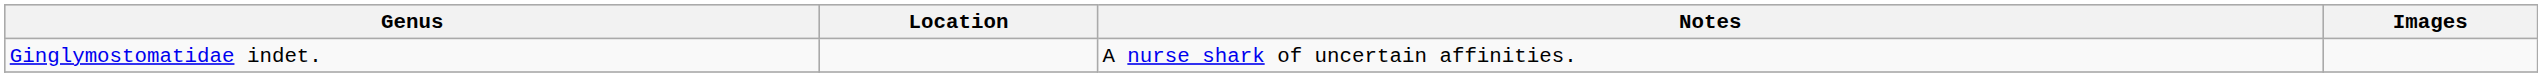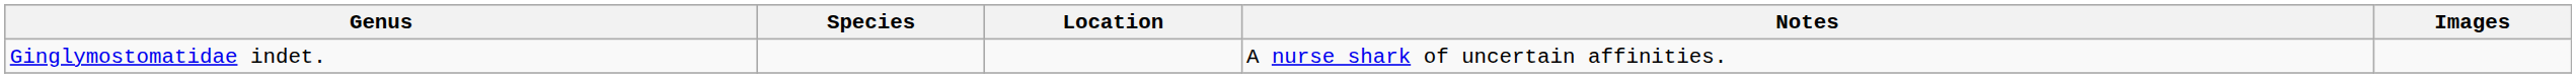+ column: Species
